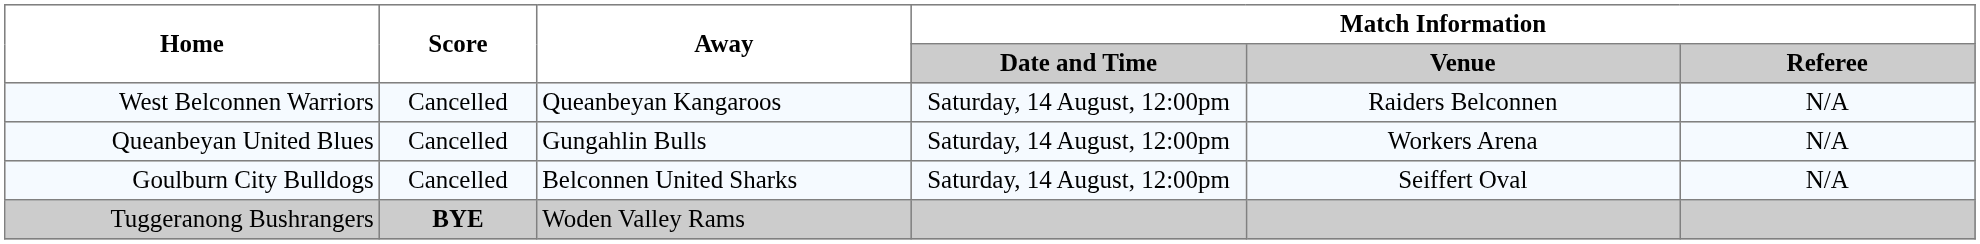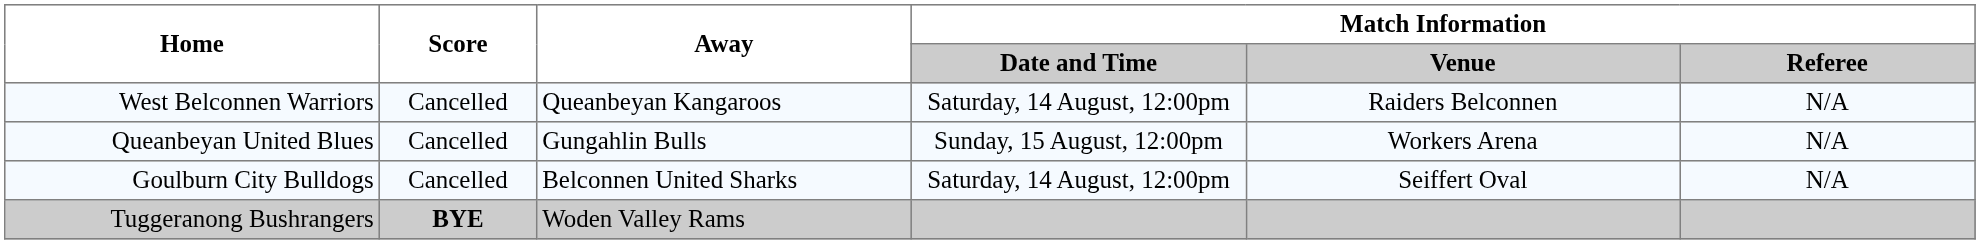Queanbeyan United Blues | Match Information / Date and Time: Saturday, 14 August, 12:00pm -> Sunday, 15 August, 12:00pm
